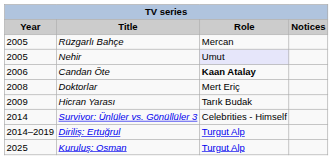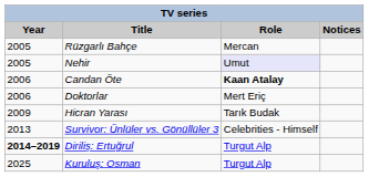Doktorlar | Year: 2008 -> 2006
Survivor: Ünlüler vs. Gönüllüler 3 | Year: 2014 -> 2013
Diriliş: Ertuğrul | Year: normal -> bold
